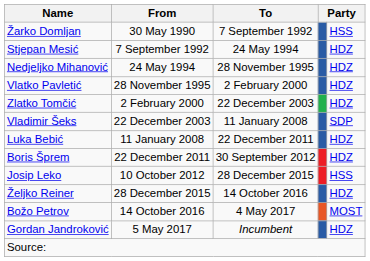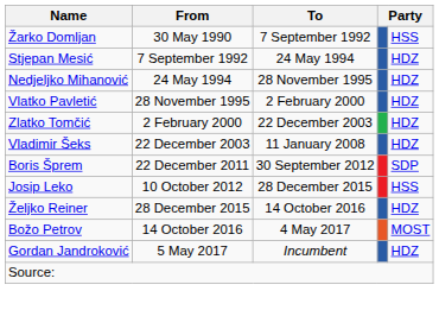Vladimir Šeks | column 5: SDP -> HDZ
- row: Luka Bebić | 11 January 2008 | 22 December 2011 | HDZ
Boris Šprem | column 5: HDZ -> SDP
